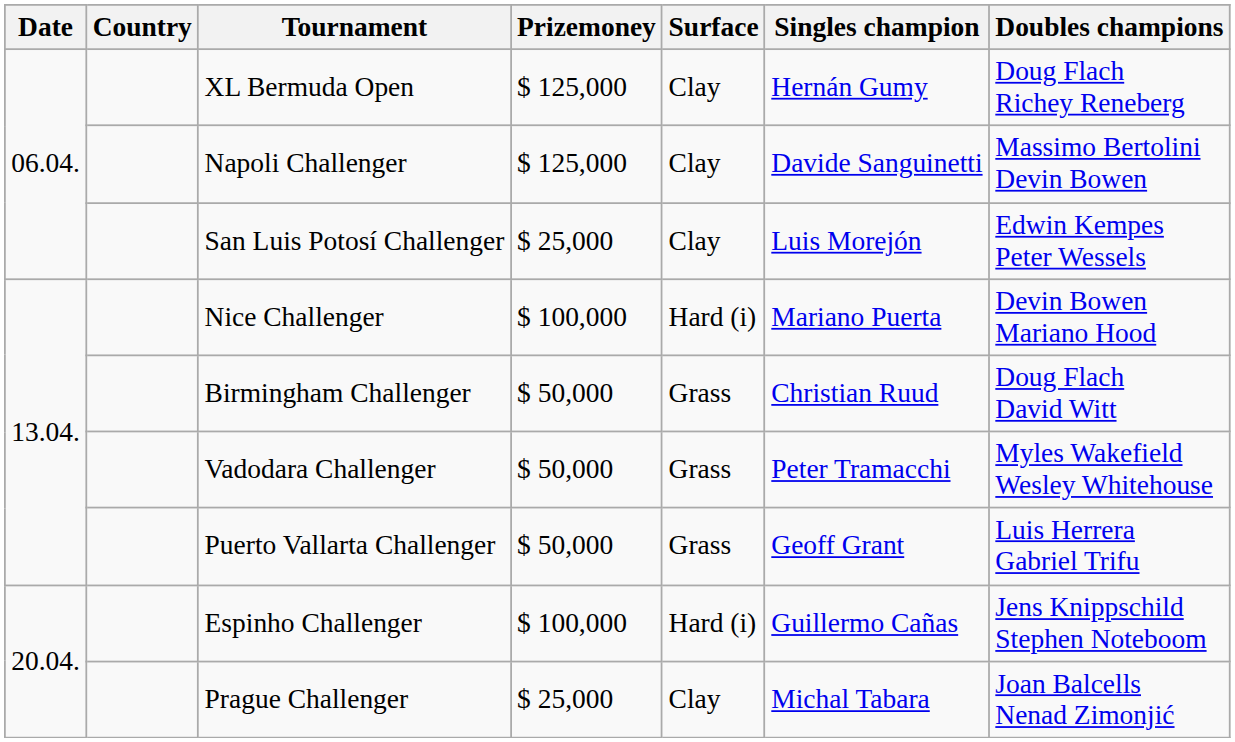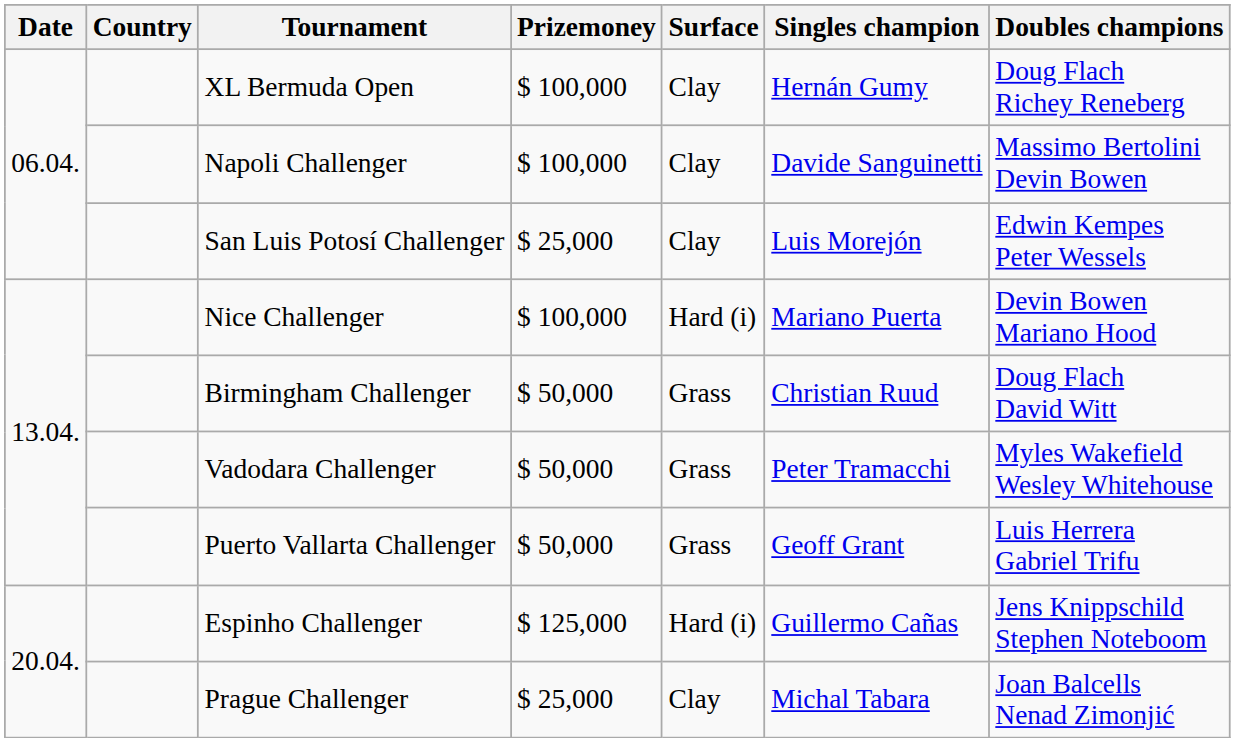XL Bermuda Open | Prizemoney: $ 125,000 -> $ 100,000
Napoli Challenger | Prizemoney: $ 125,000 -> $ 100,000
Espinho Challenger | Prizemoney: $ 100,000 -> $ 125,000
